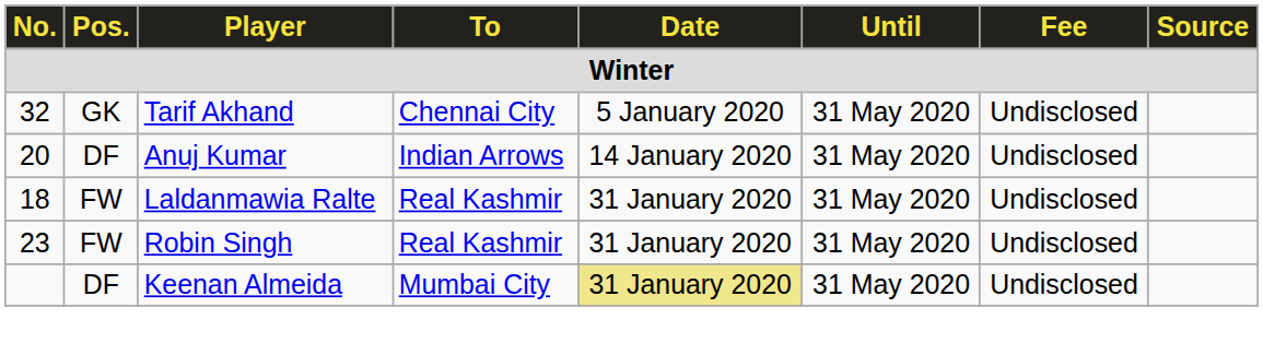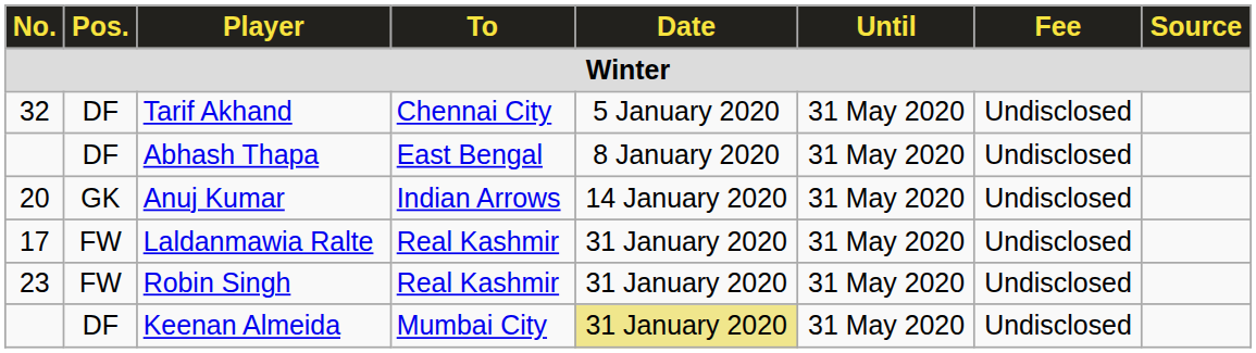Tarif Akhand | Pos.: GK -> DF
+ row: DF | Abhash Thapa | East Bengal | 8 January 2020 | 31 May 2020 | Undisclosed
Anuj Kumar | Pos.: DF -> GK
Laldanmawia Ralte | No.: 18 -> 17
